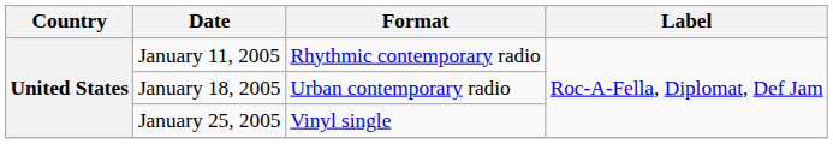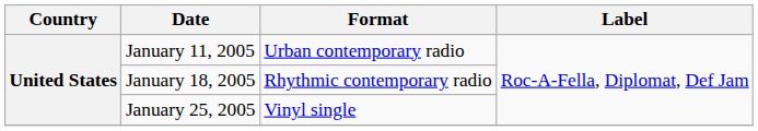January 11, 2005 | Format: Rhythmic contemporary radio -> Urban contemporary radio
January 18, 2005 | Format: Urban contemporary radio -> Rhythmic contemporary radio
